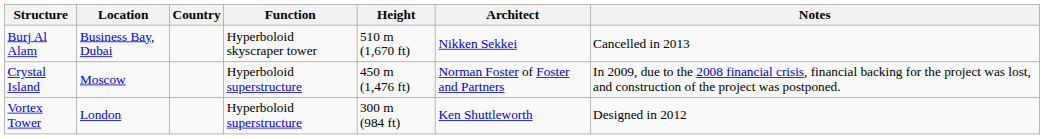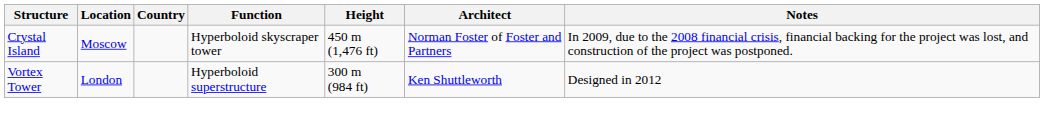- row: Burj Al Alam | Business Bay, Dubai | Hyperboloid skyscraper tower | 510 m (1,670 ft) | Nikken Sekkei | Cancelled in 2013
Crystal Island | Function: Hyperboloid superstructure -> Hyperboloid skyscraper tower
